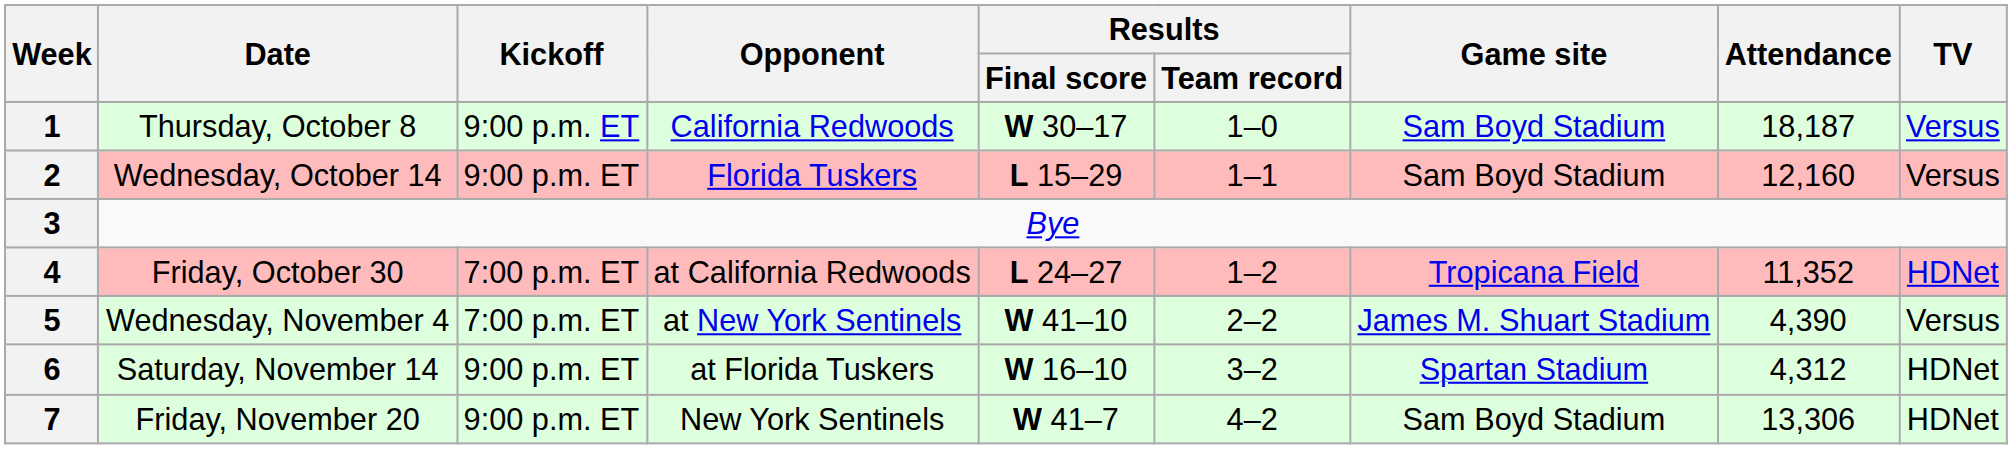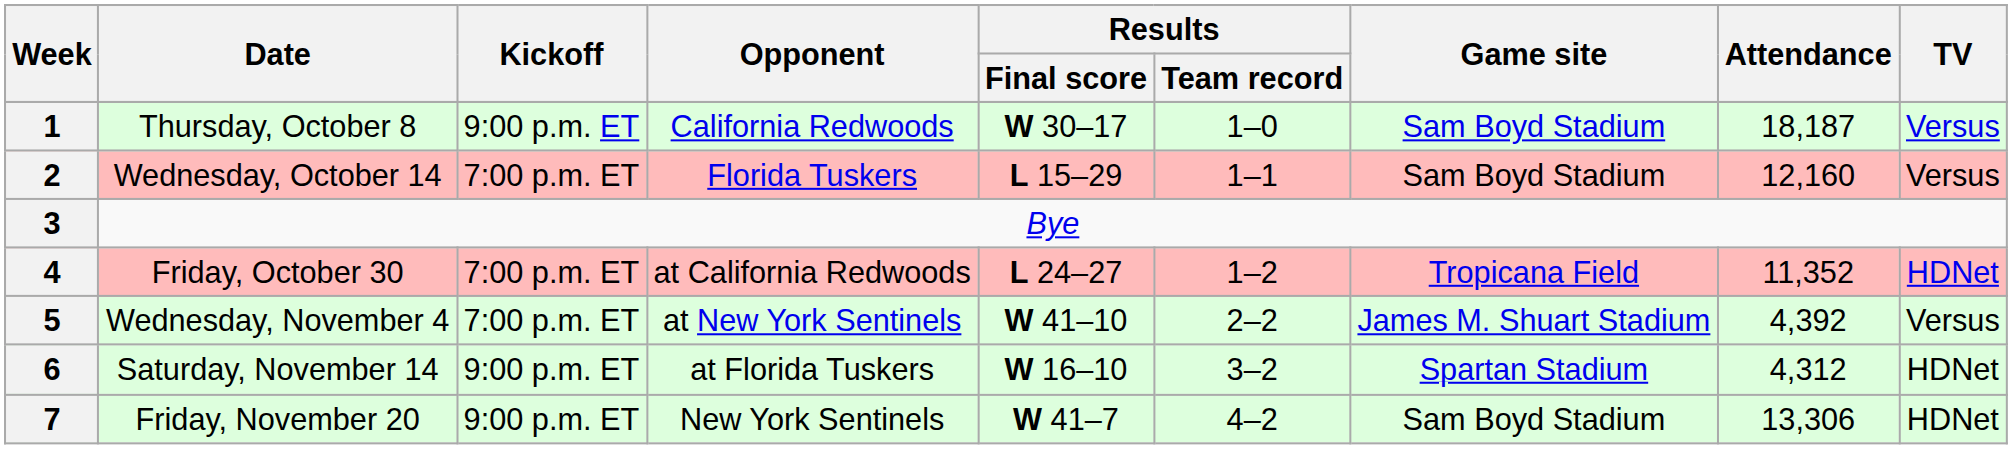2 | Kickoff: 9:00 p.m. ET -> 7:00 p.m. ET
5 | Attendance: 4,390 -> 4,392
